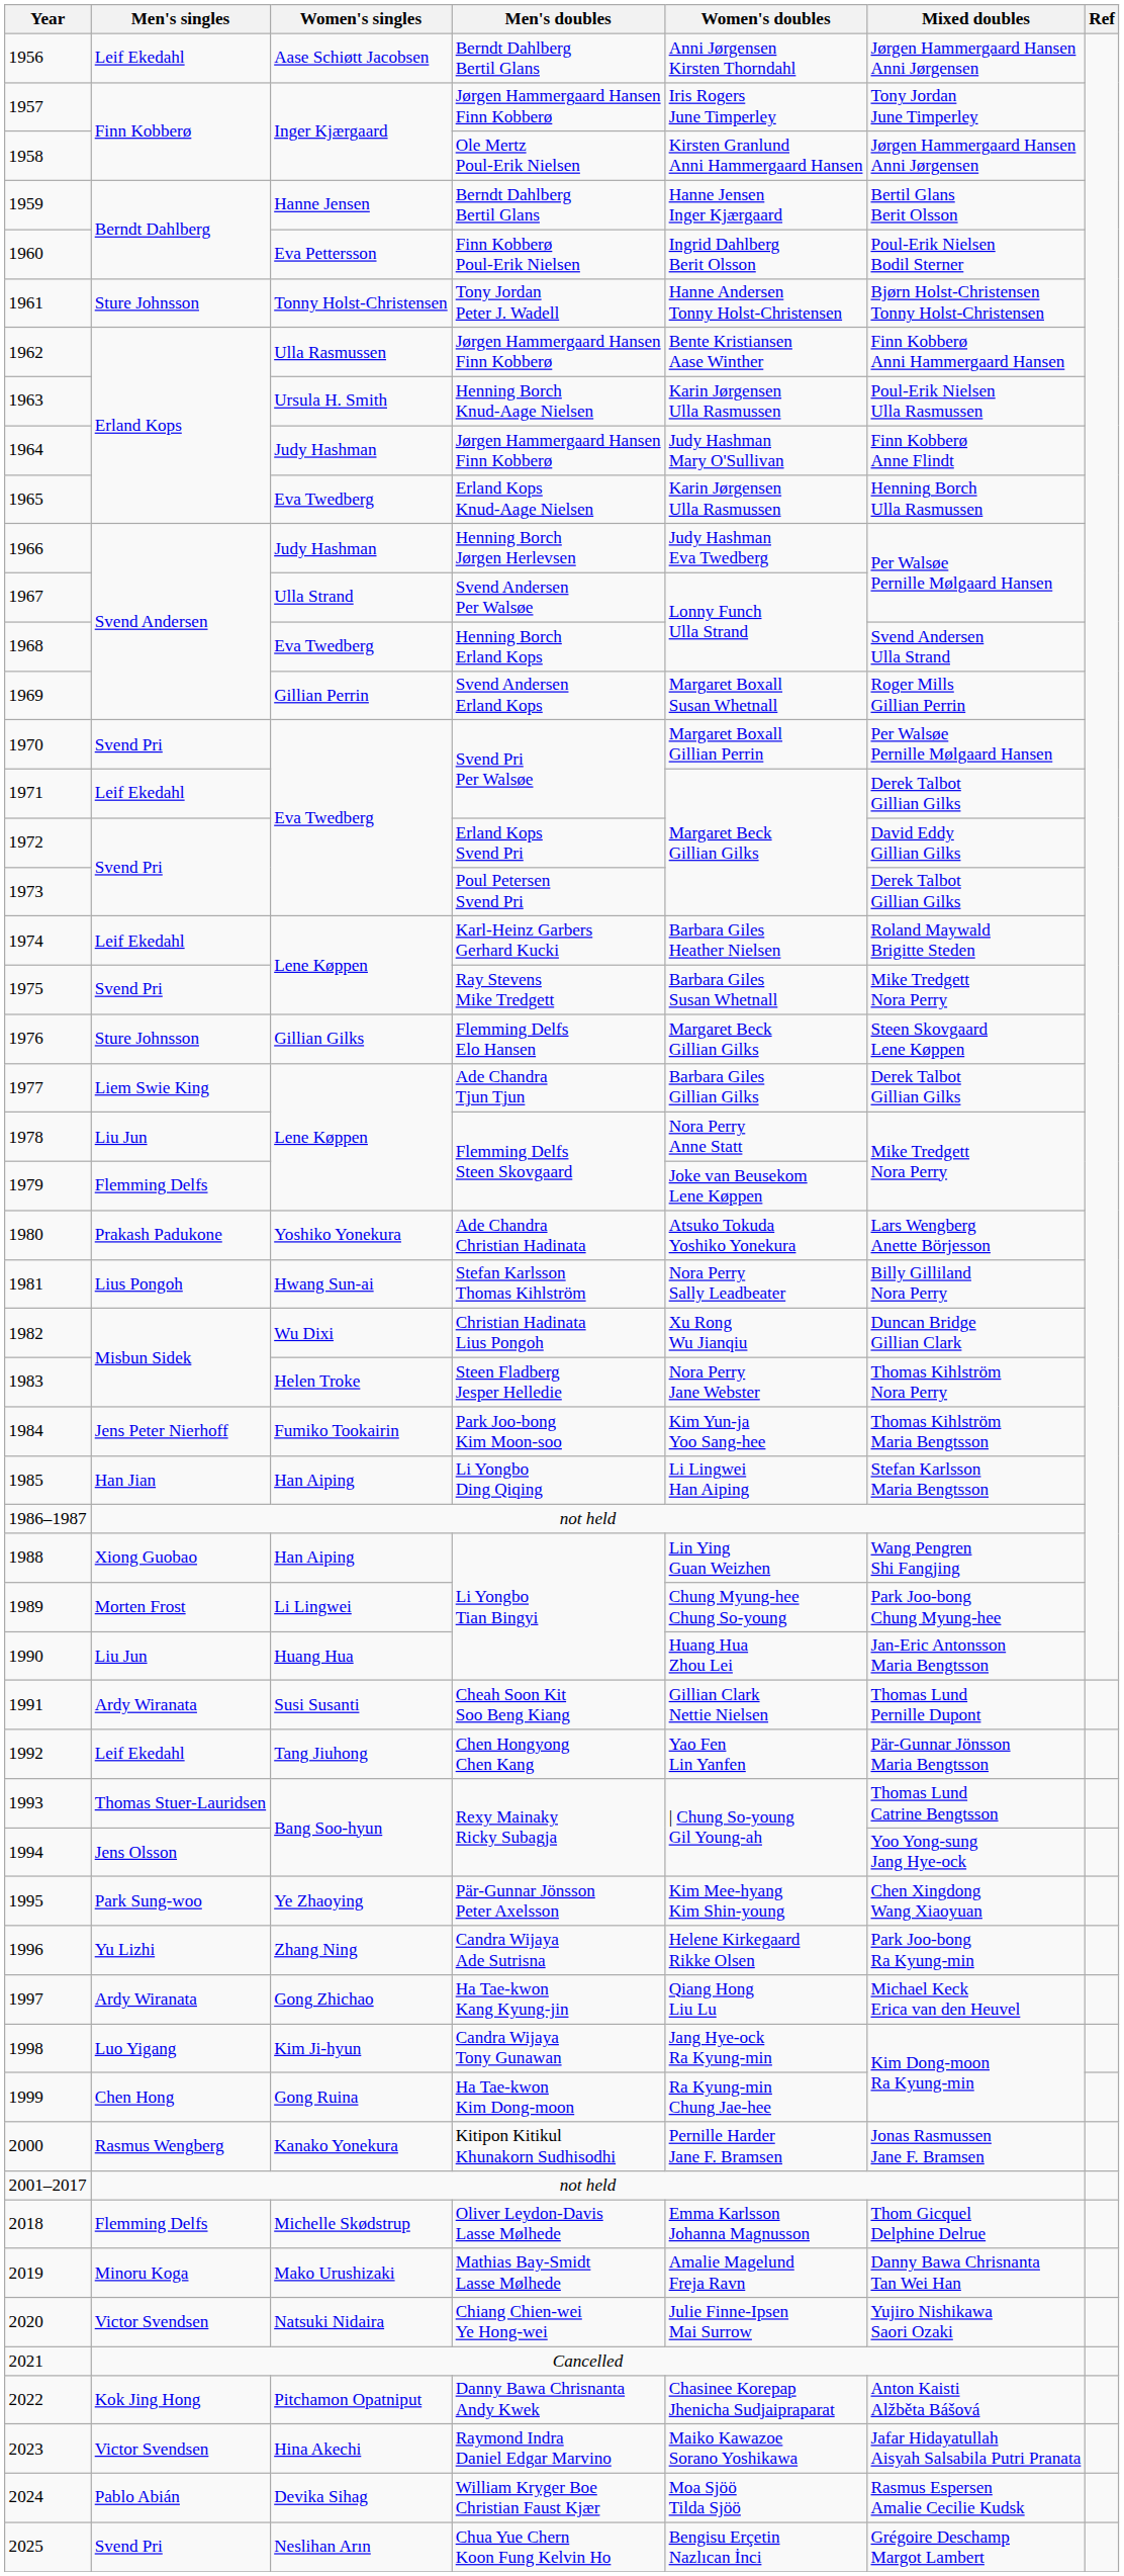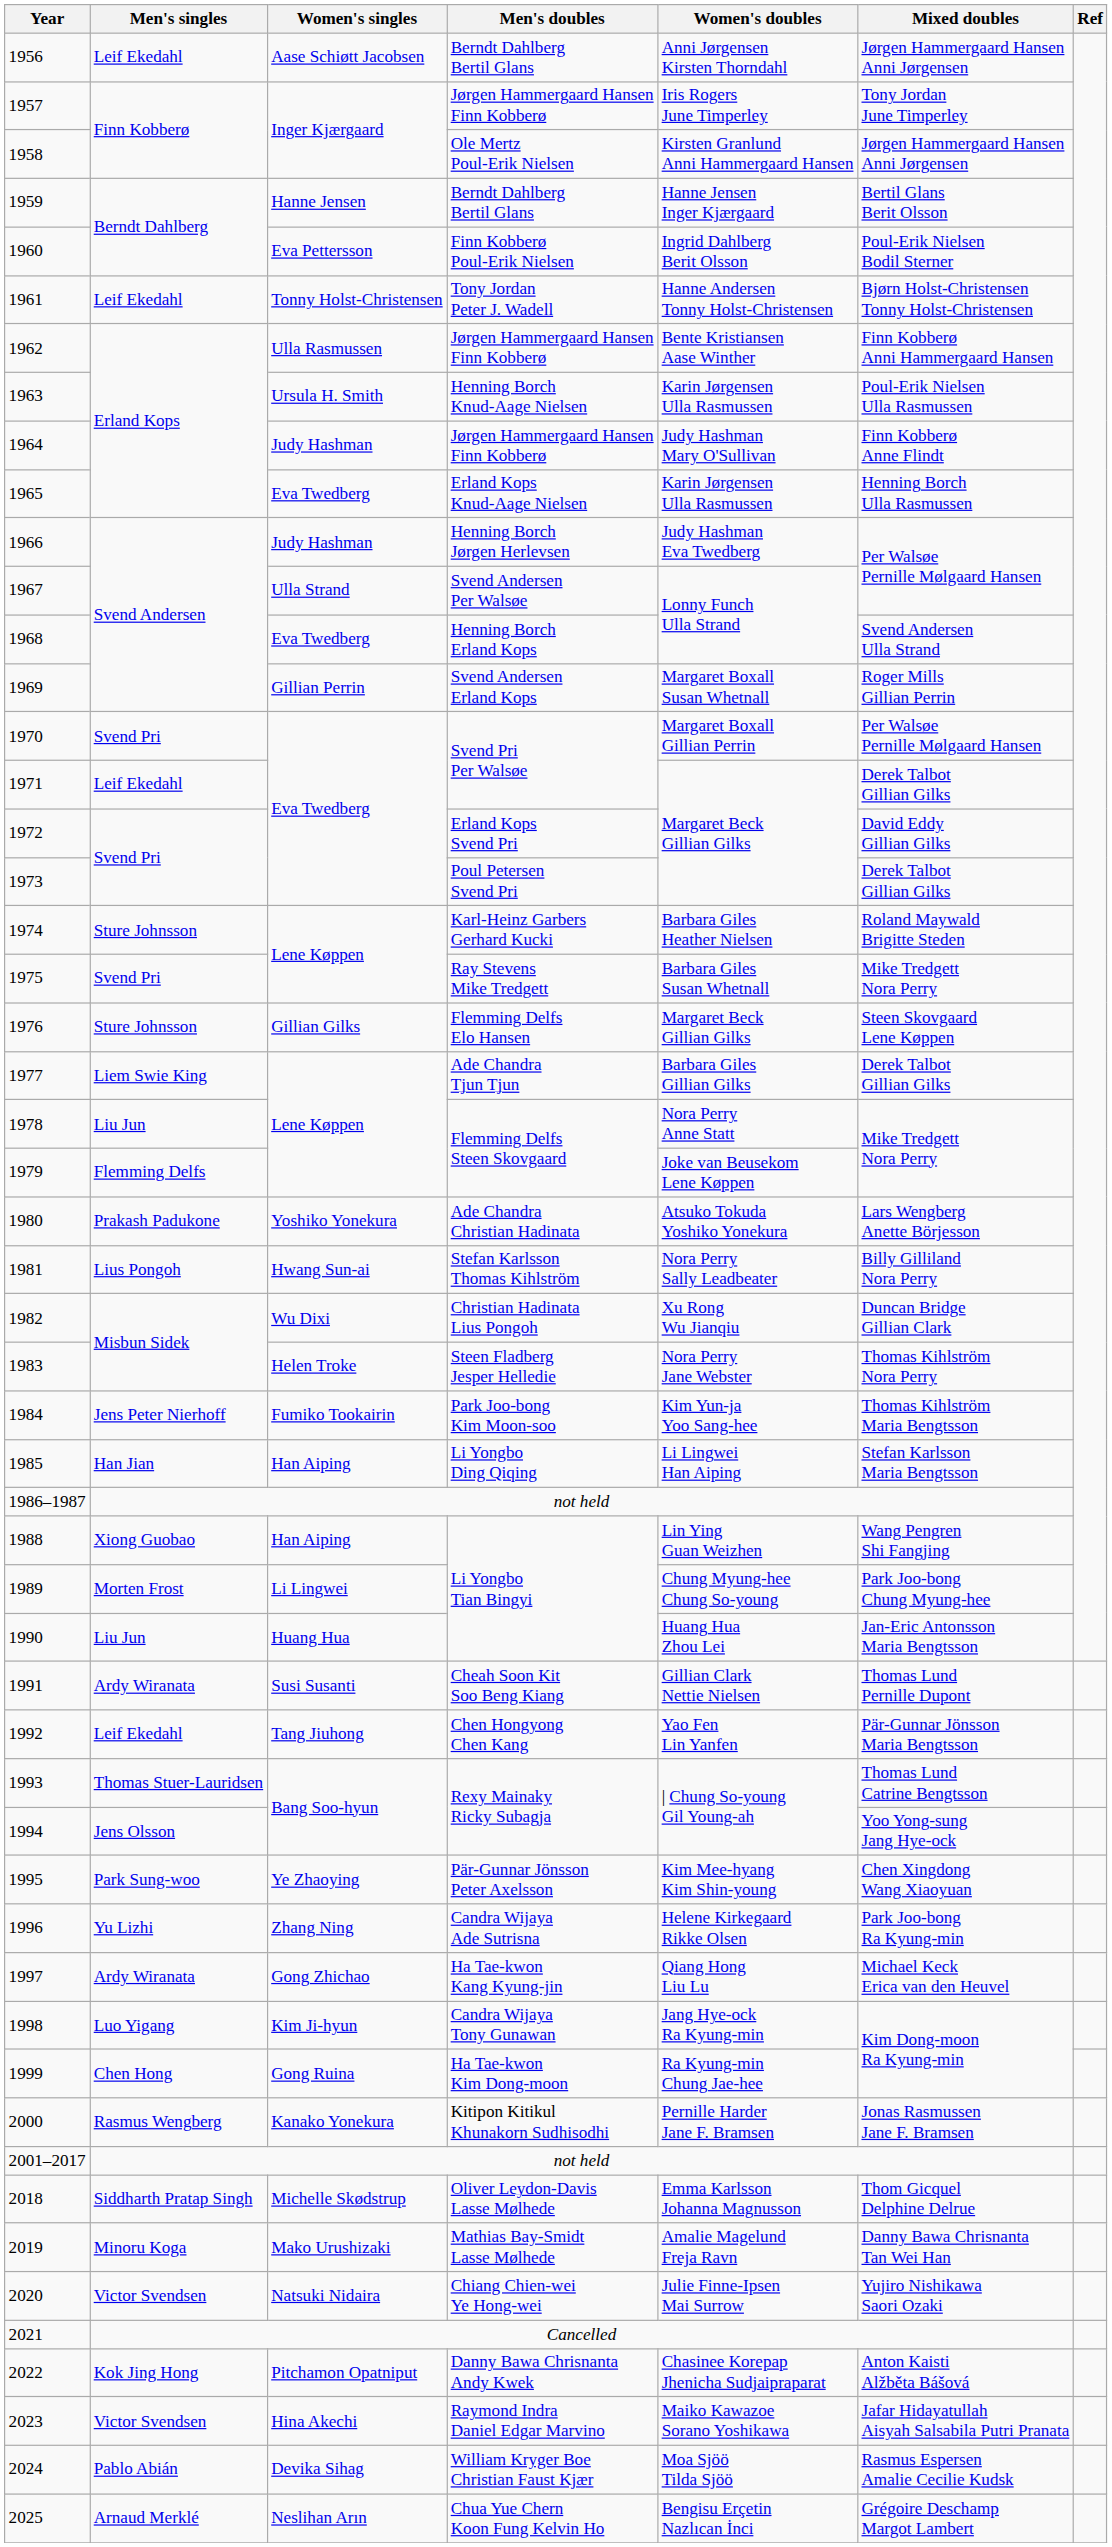1961 | Men's singles: Sture Johnsson -> Leif Ekedahl
1974 | Men's singles: Leif Ekedahl -> Sture Johnsson
2018 | Men's singles: Flemming Delfs -> Siddharth Pratap Singh
2025 | Men's singles: Svend Pri -> Arnaud Merklé
